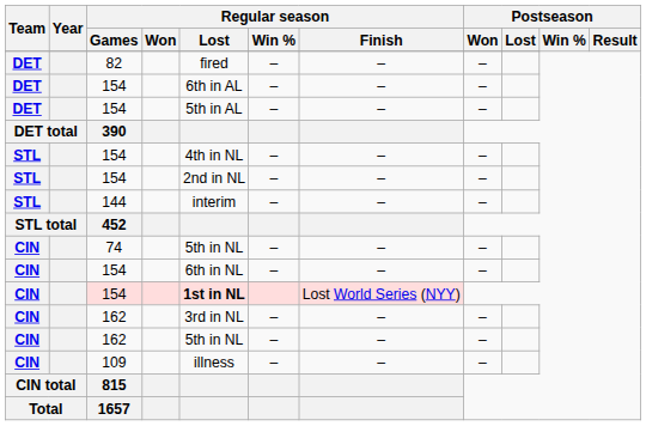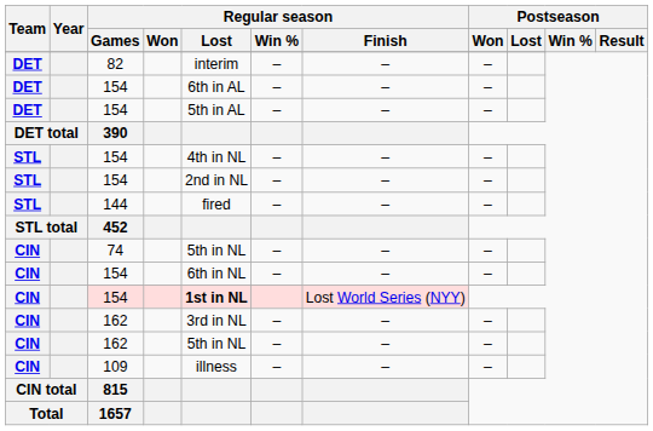82 | Regular season / Lost: fired -> interim
144 | Regular season / Lost: interim -> fired
